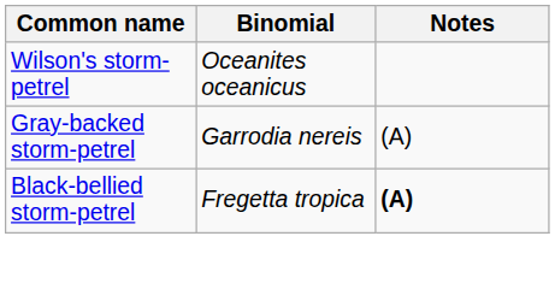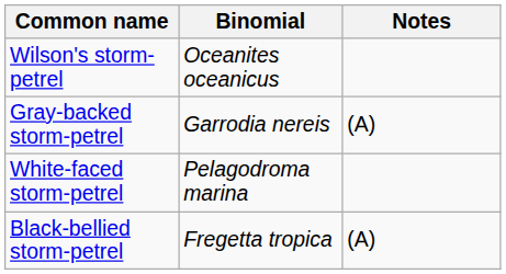+ row: White-faced storm-petrel | Pelagodroma marina
Black-bellied storm-petrel | Notes: bold -> normal
